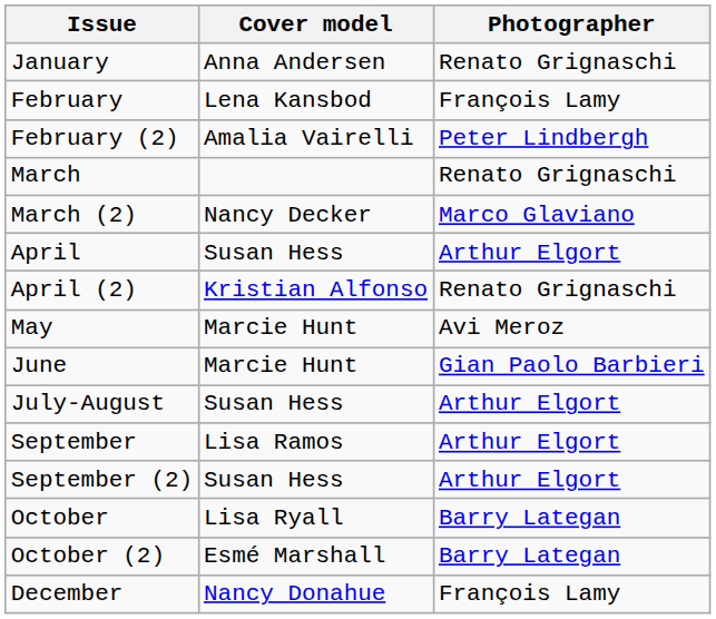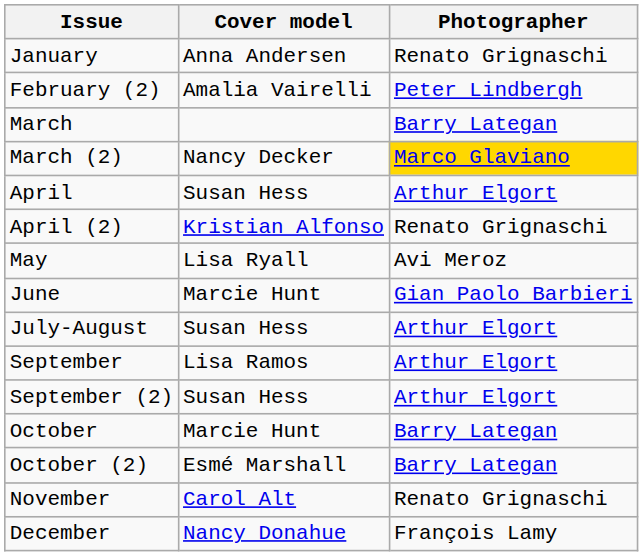- row: February | Lena Kansbod | François Lamy
March | Photographer: Renato Grignaschi -> Barry Lategan
March (2) | Photographer: no background -> gold background
May | Cover model: Marcie Hunt -> Lisa Ryall
October | Cover model: Lisa Ryall -> Marcie Hunt
+ row: November | Carol Alt | Renato Grignaschi
